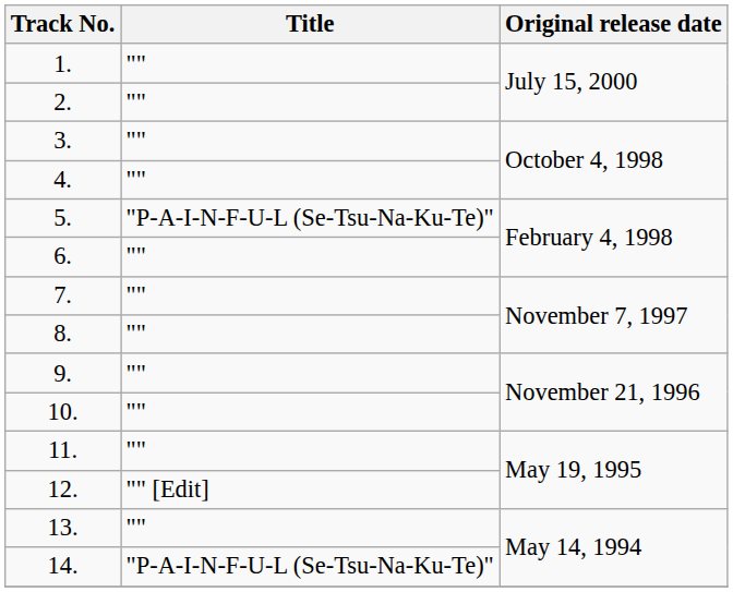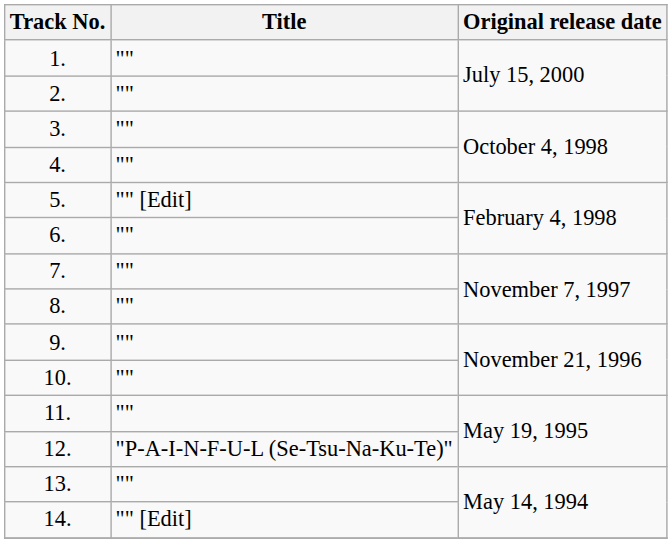5. | Title: "P-A-I-N-F-U-L (Se-Tsu-Na-Ku-Te)" -> "" [Edit]
12. | Title: "" [Edit] -> "P-A-I-N-F-U-L (Se-Tsu-Na-Ku-Te)"
14. | Title: "P-A-I-N-F-U-L (Se-Tsu-Na-Ku-Te)" -> "" [Edit]
